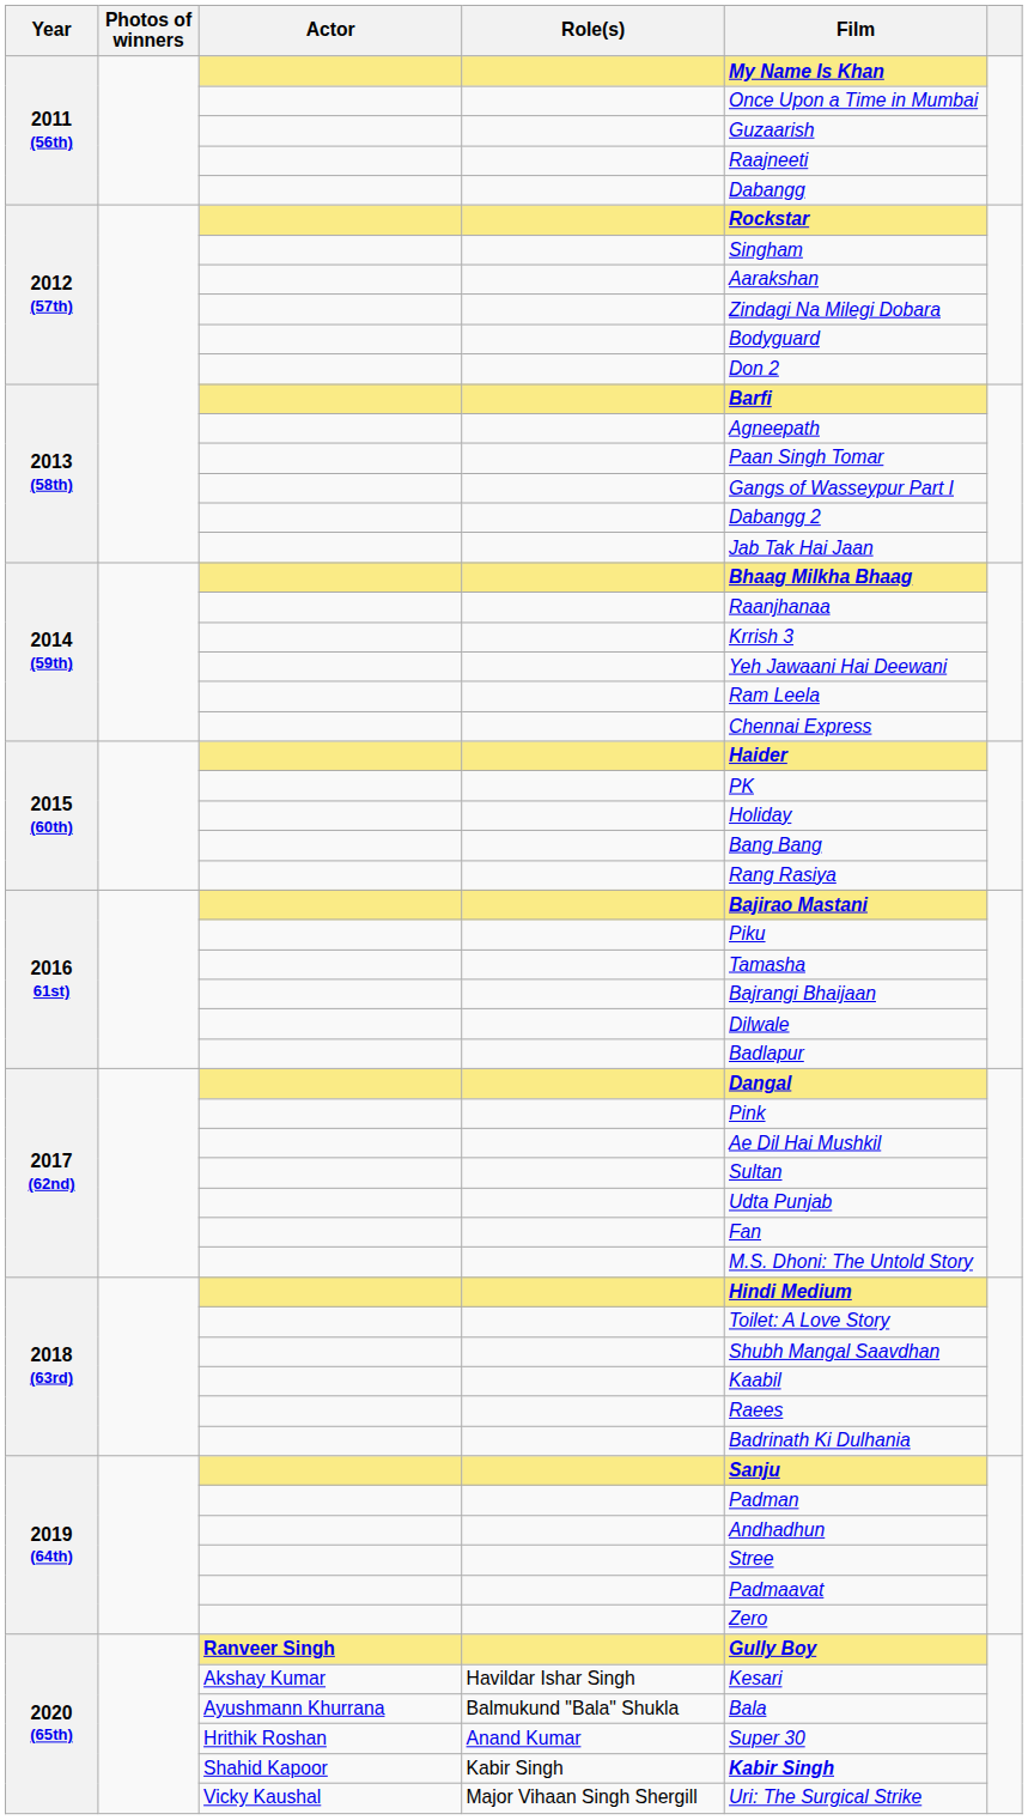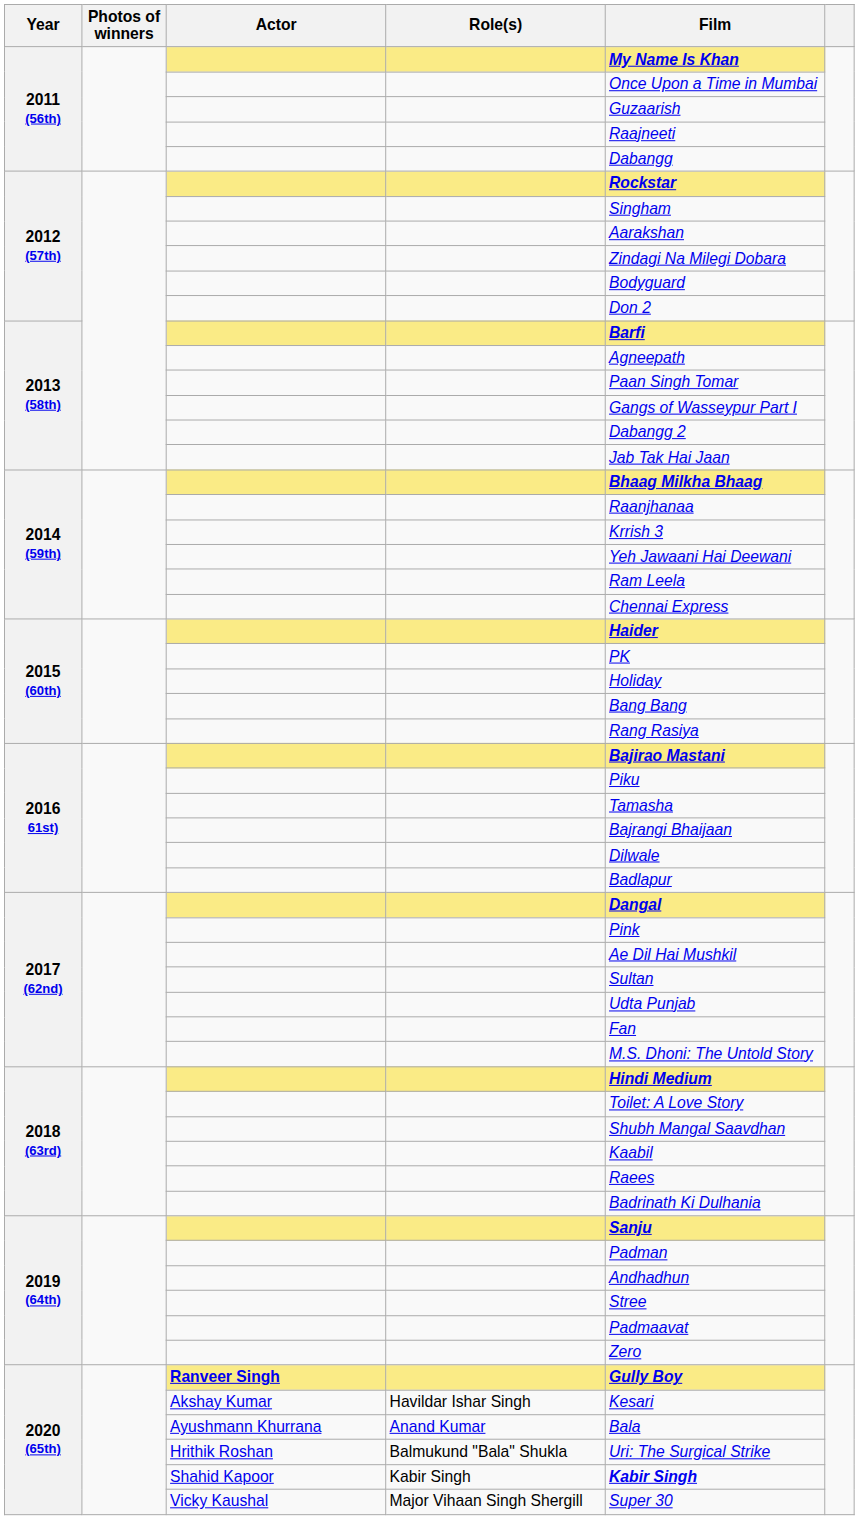2020 (65th) / Ayushmann Khurrana | Role(s): Balmukund "Bala" Shukla -> Anand Kumar
2020 (65th) / Hrithik Roshan | Role(s): Anand Kumar -> Balmukund "Bala" Shukla
2020 (65th) / Hrithik Roshan | Film: Super 30 -> Uri: The Surgical Strike
2020 (65th) / Vicky Kaushal | Film: Uri: The Surgical Strike -> Super 30
